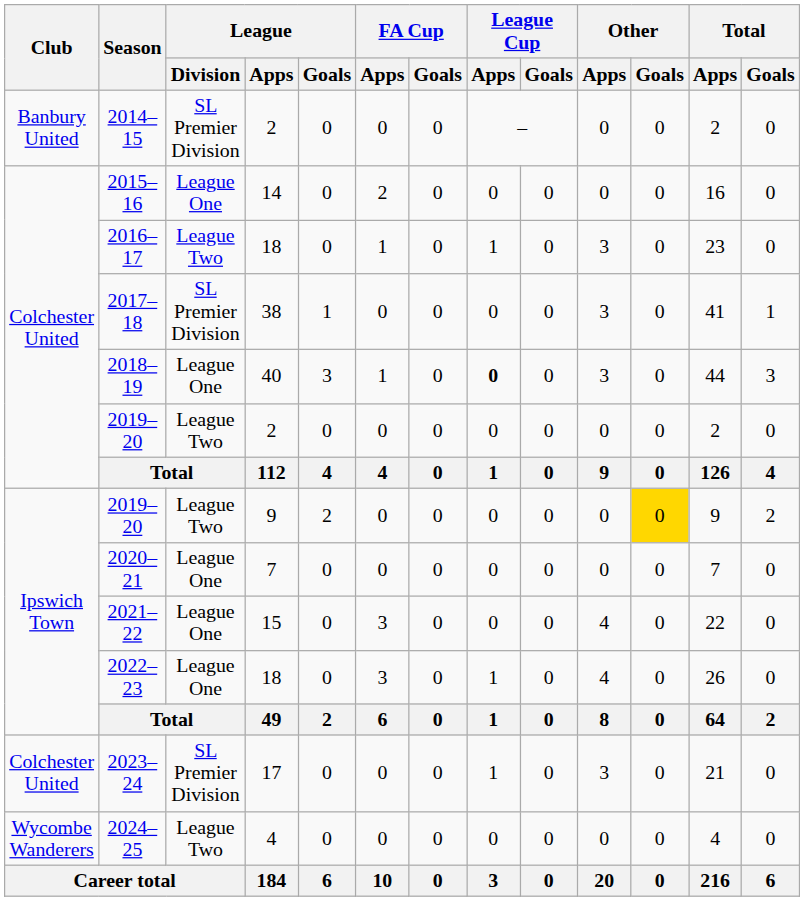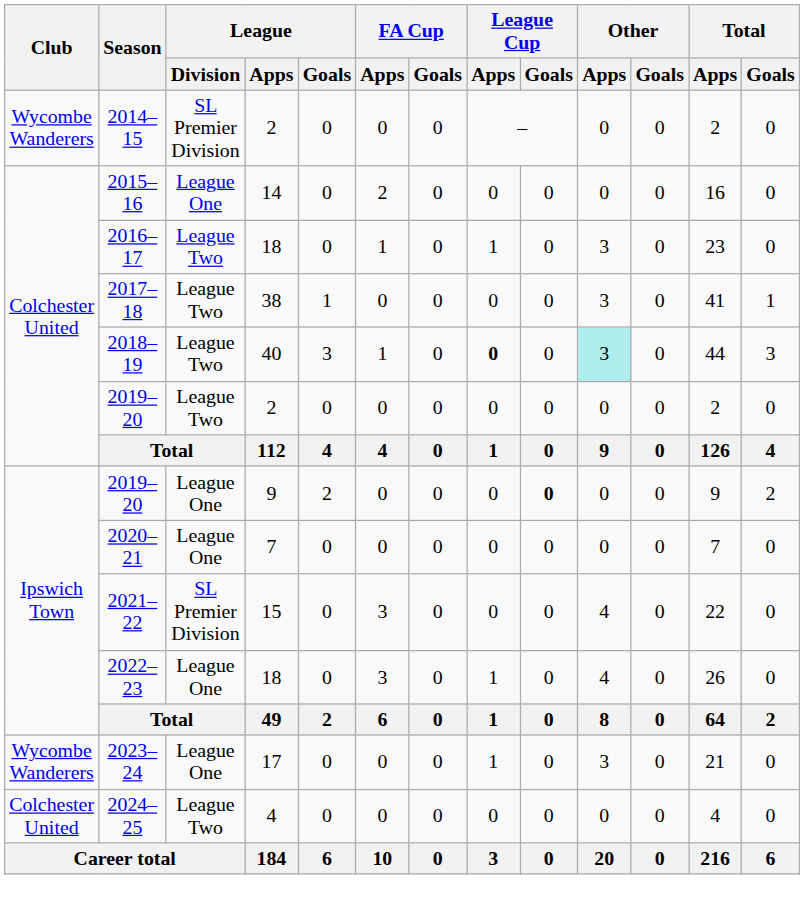2014–15 | Club: Banbury United -> Wycombe Wanderers
2017–18 | League / Division: SL Premier Division -> League Two
2018–19 | League / Division: League One -> League Two
2018–19 | Other / Apps: no background -> paleturquoise background
2019–20 / 9 | League / Division: League Two -> League One
2019–20 / 9 | League Cup / Goals: normal -> bold
2019–20 / 9 | Other / Goals: gold background -> no background
2021–22 | League / Division: League One -> SL Premier Division
2023–24 | Club: Colchester United -> Wycombe Wanderers
2023–24 | League / Division: SL Premier Division -> League One
2024–25 | Club: Wycombe Wanderers -> Colchester United
